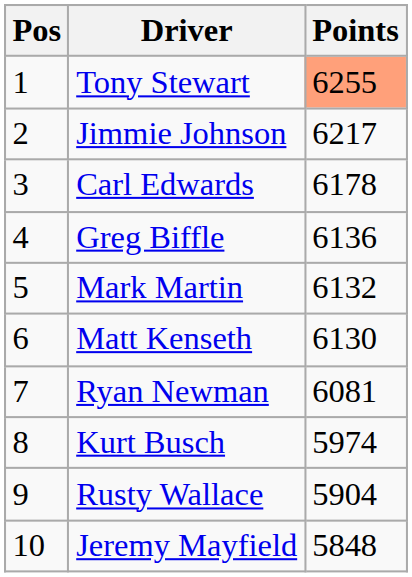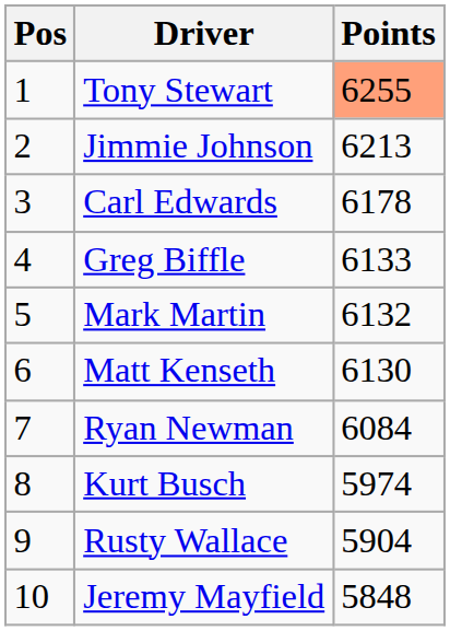Jimmie Johnson | Points: 6217 -> 6213
Greg Biffle | Points: 6136 -> 6133
Ryan Newman | Points: 6081 -> 6084
